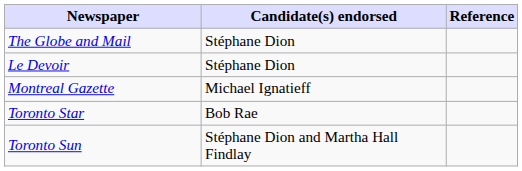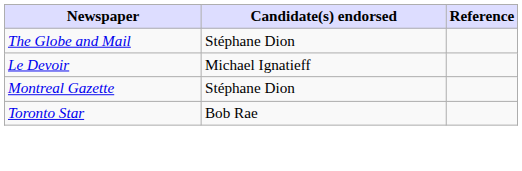Le Devoir | Candidate(s) endorsed: Stéphane Dion -> Michael Ignatieff
Montreal Gazette | Candidate(s) endorsed: Michael Ignatieff -> Stéphane Dion
- row: Toronto Sun | Stéphane Dion and Martha Hall Findlay
